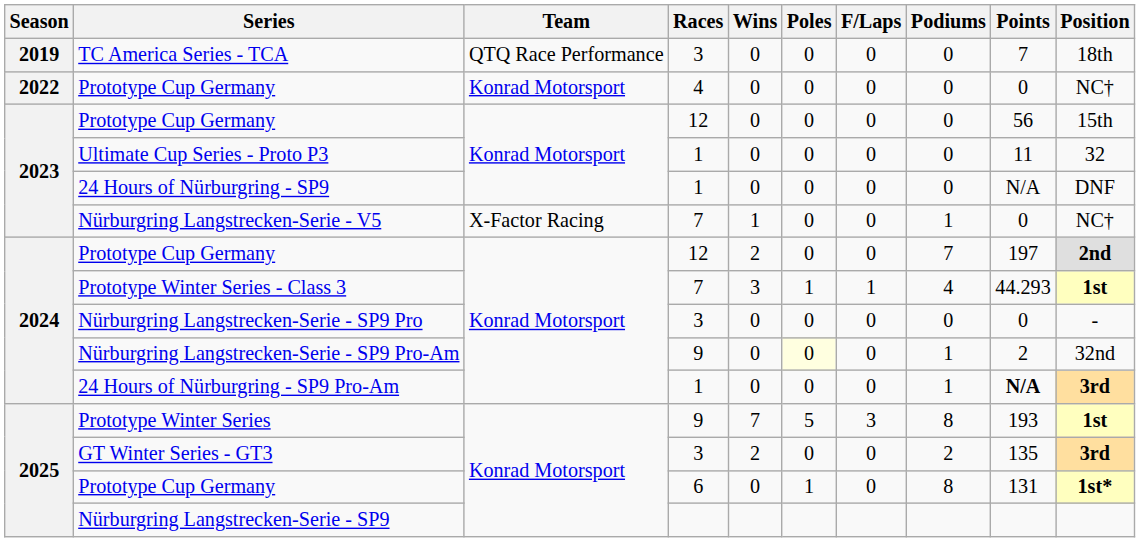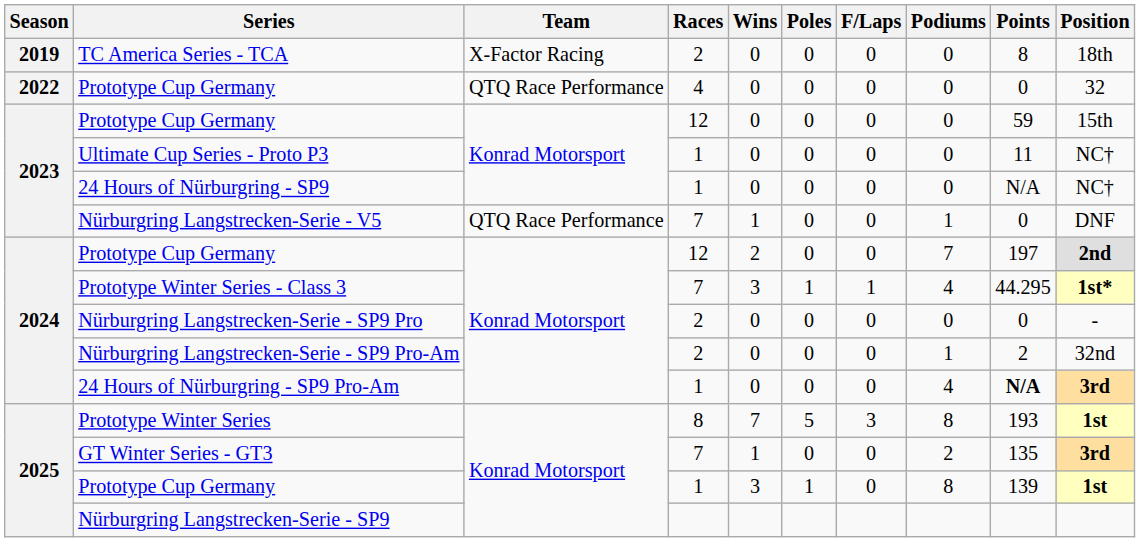TC America Series - TCA | Team: QTQ Race Performance -> X-Factor Racing
TC America Series - TCA | Races: 3 -> 2
TC America Series - TCA | Points: 7 -> 8
2022 / Prototype Cup Germany | Team: Konrad Motorsport -> QTQ Race Performance
2022 / Prototype Cup Germany | Position: NC† -> 32
2023 / Prototype Cup Germany | Points: 56 -> 59
Ultimate Cup Series - Proto P3 | Position: 32 -> NC†
24 Hours of Nürburgring - SP9 | Position: DNF -> NC†
Nürburgring Langstrecken-Serie - V5 | Team: X-Factor Racing -> QTQ Race Performance
Nürburgring Langstrecken-Serie - V5 | Position: NC† -> DNF
Prototype Winter Series - Class 3 | Points: 44.293 -> 44.295
Prototype Winter Series - Class 3 | Position: 1st -> 1st*
Nürburgring Langstrecken-Serie - SP9 Pro | Races: 3 -> 2
Nürburgring Langstrecken-Serie - SP9 Pro-Am | Races: 9 -> 2
Nürburgring Langstrecken-Serie - SP9 Pro-Am | Poles: lightyellow background -> no background
24 Hours of Nürburgring - SP9 Pro-Am | Podiums: 1 -> 4
Prototype Winter Series | Races: 9 -> 8
GT Winter Series - GT3 | Races: 3 -> 7
GT Winter Series - GT3 | Wins: 2 -> 1
2025 / Prototype Cup Germany | Races: 6 -> 1
2025 / Prototype Cup Germany | Wins: 0 -> 3
2025 / Prototype Cup Germany | Points: 131 -> 139
2025 / Prototype Cup Germany | Position: 1st* -> 1st
